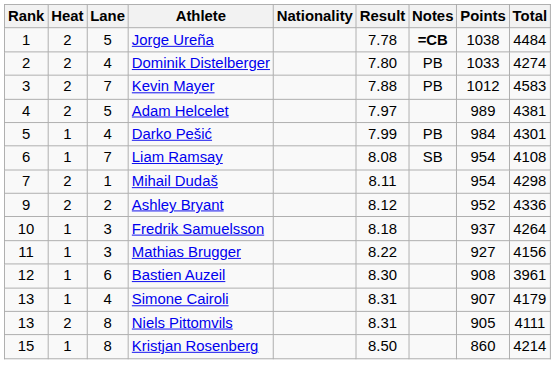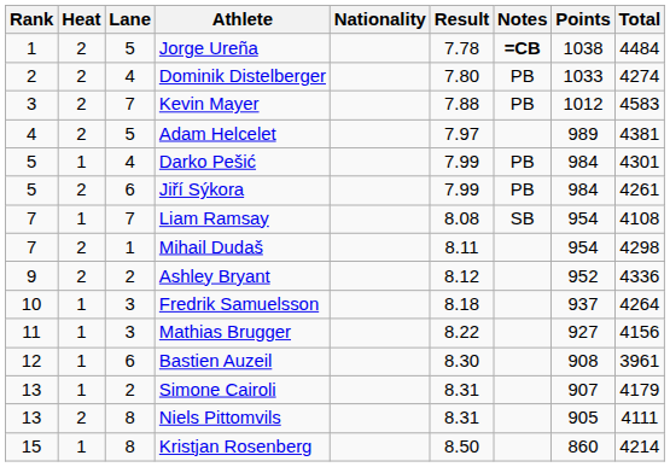+ row: 5 | 2 | 6 | Jiří Sýkora | 7.99 | PB | 984 | 4261
Liam Ramsay | Rank: 6 -> 7
Simone Cairoli | Lane: 4 -> 2
